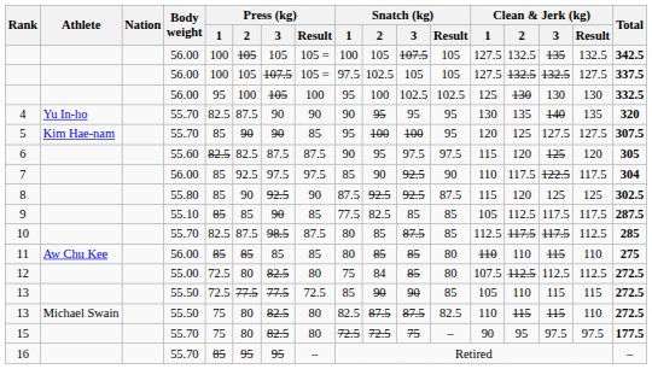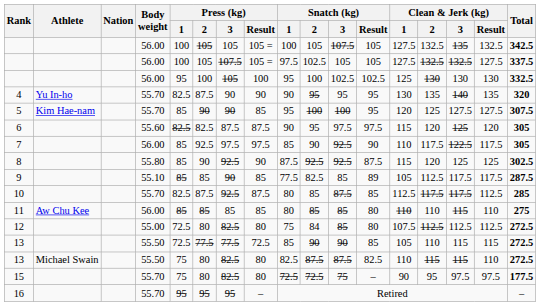7 | Total: 304 -> 305
9 | Snatch (kg) / Result: 85 -> 89
10 | Press (kg) / 3: 98.5 -> 92.5
16 | Press (kg) / 1: 85 -> 95
